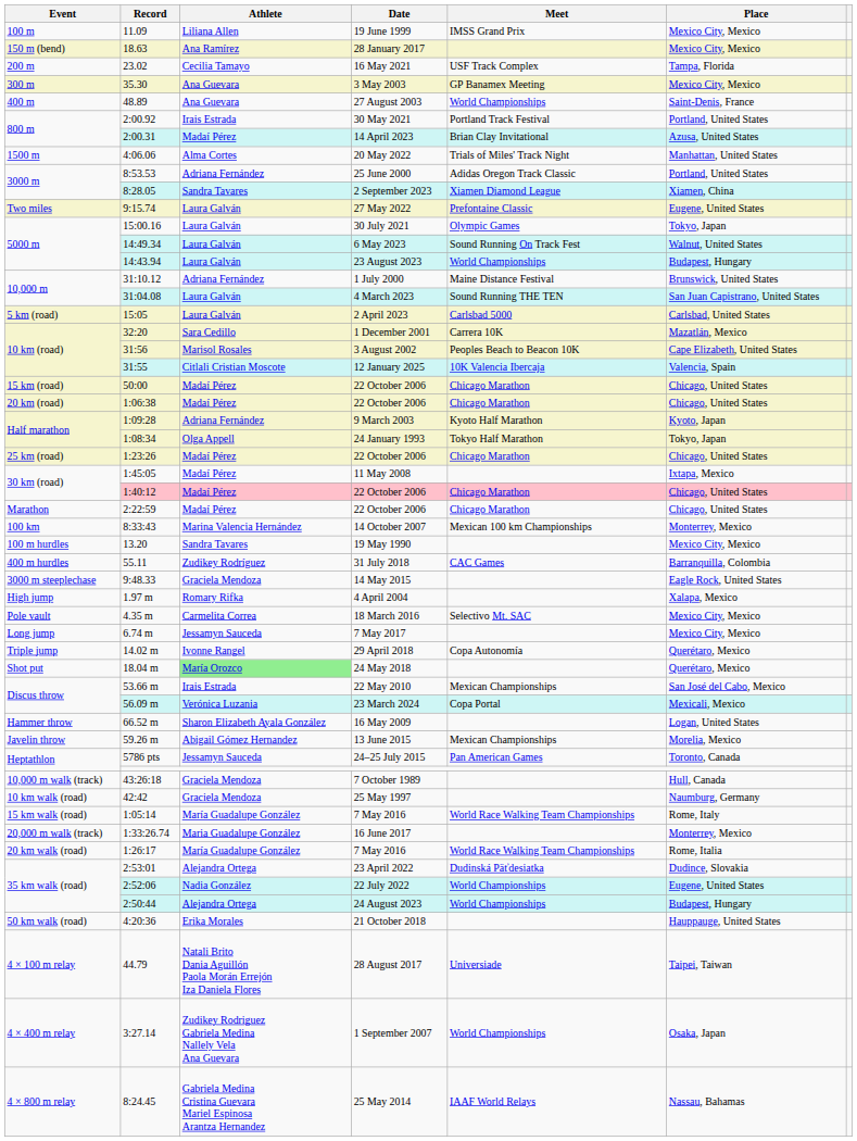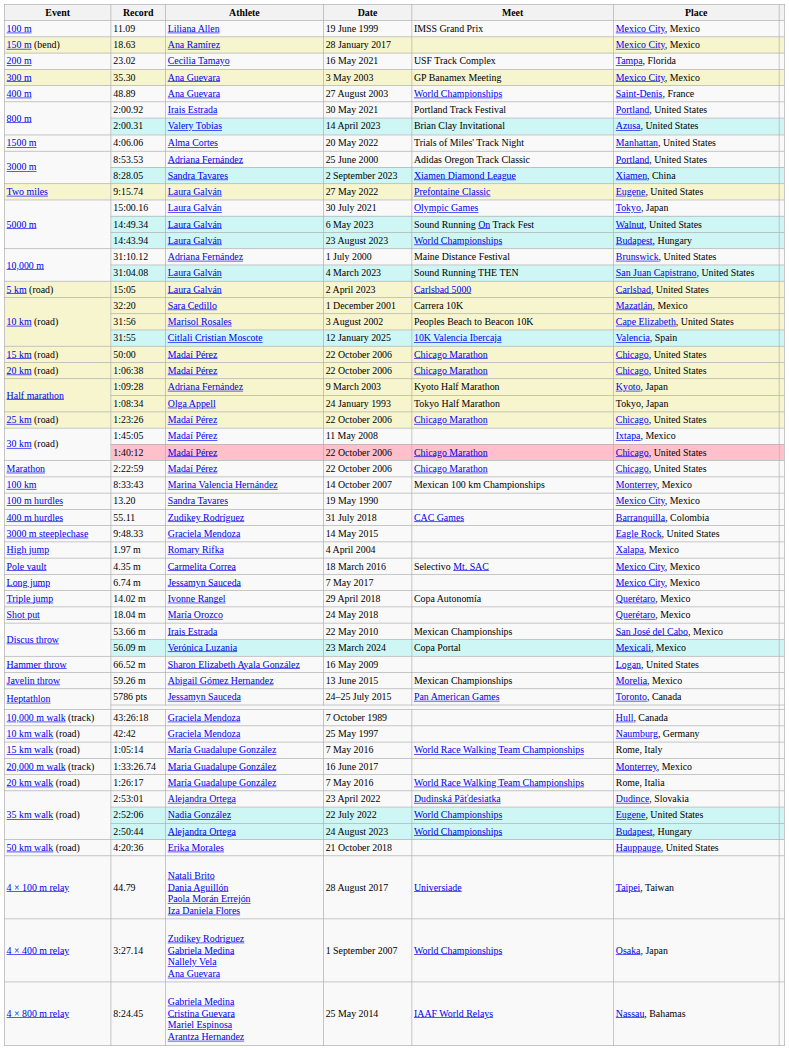14 April 2023 | Athlete: Madaí Pérez -> Valery Tobias
24 May 2018 | Athlete: lightgreen background -> no background
